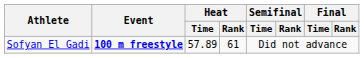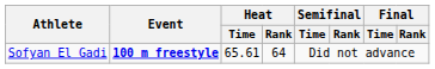Sofyan El Gadi | Heat / Time: 57.89 -> 65.61
Sofyan El Gadi | Heat / Rank: 61 -> 64
